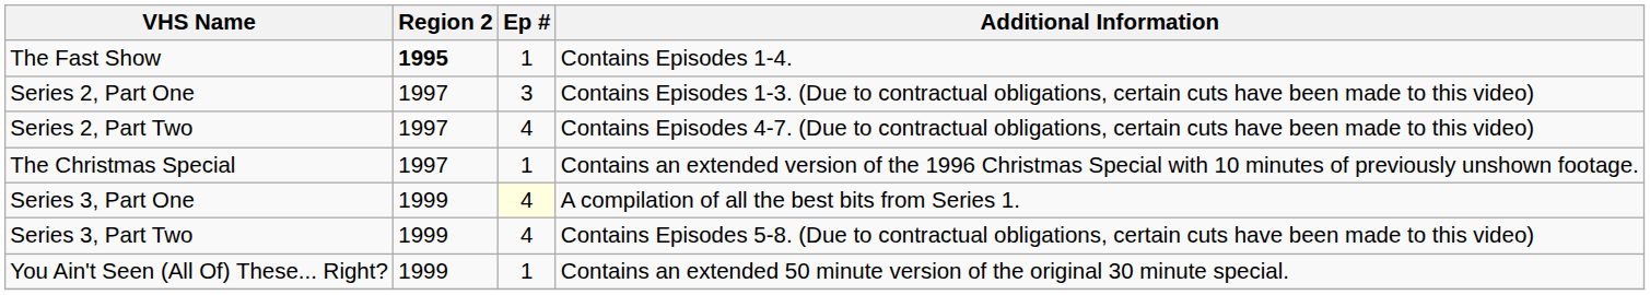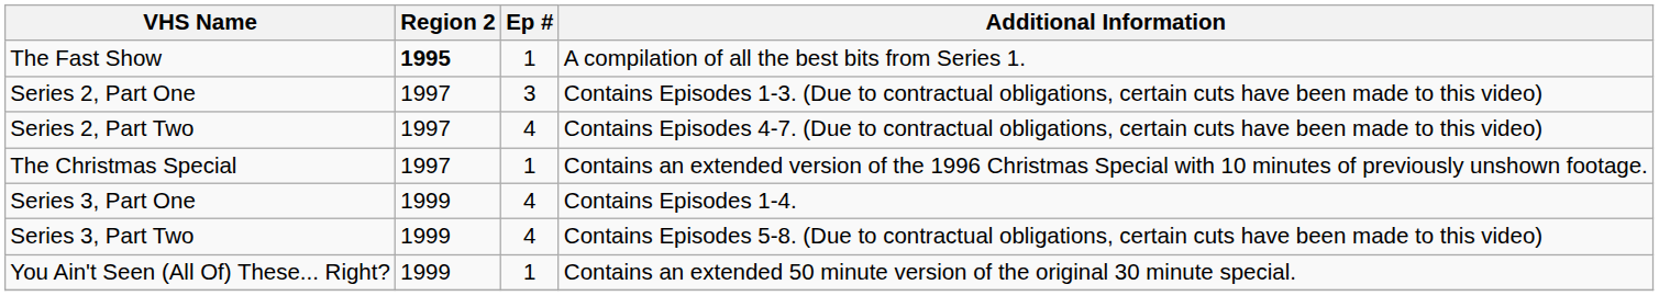The Fast Show | Additional Information: Contains Episodes 1-4. -> A compilation of all the best bits from Series 1.
Series 3, Part One | Ep #: lightyellow background -> no background
Series 3, Part One | Additional Information: A compilation of all the best bits from Series 1. -> Contains Episodes 1-4.
